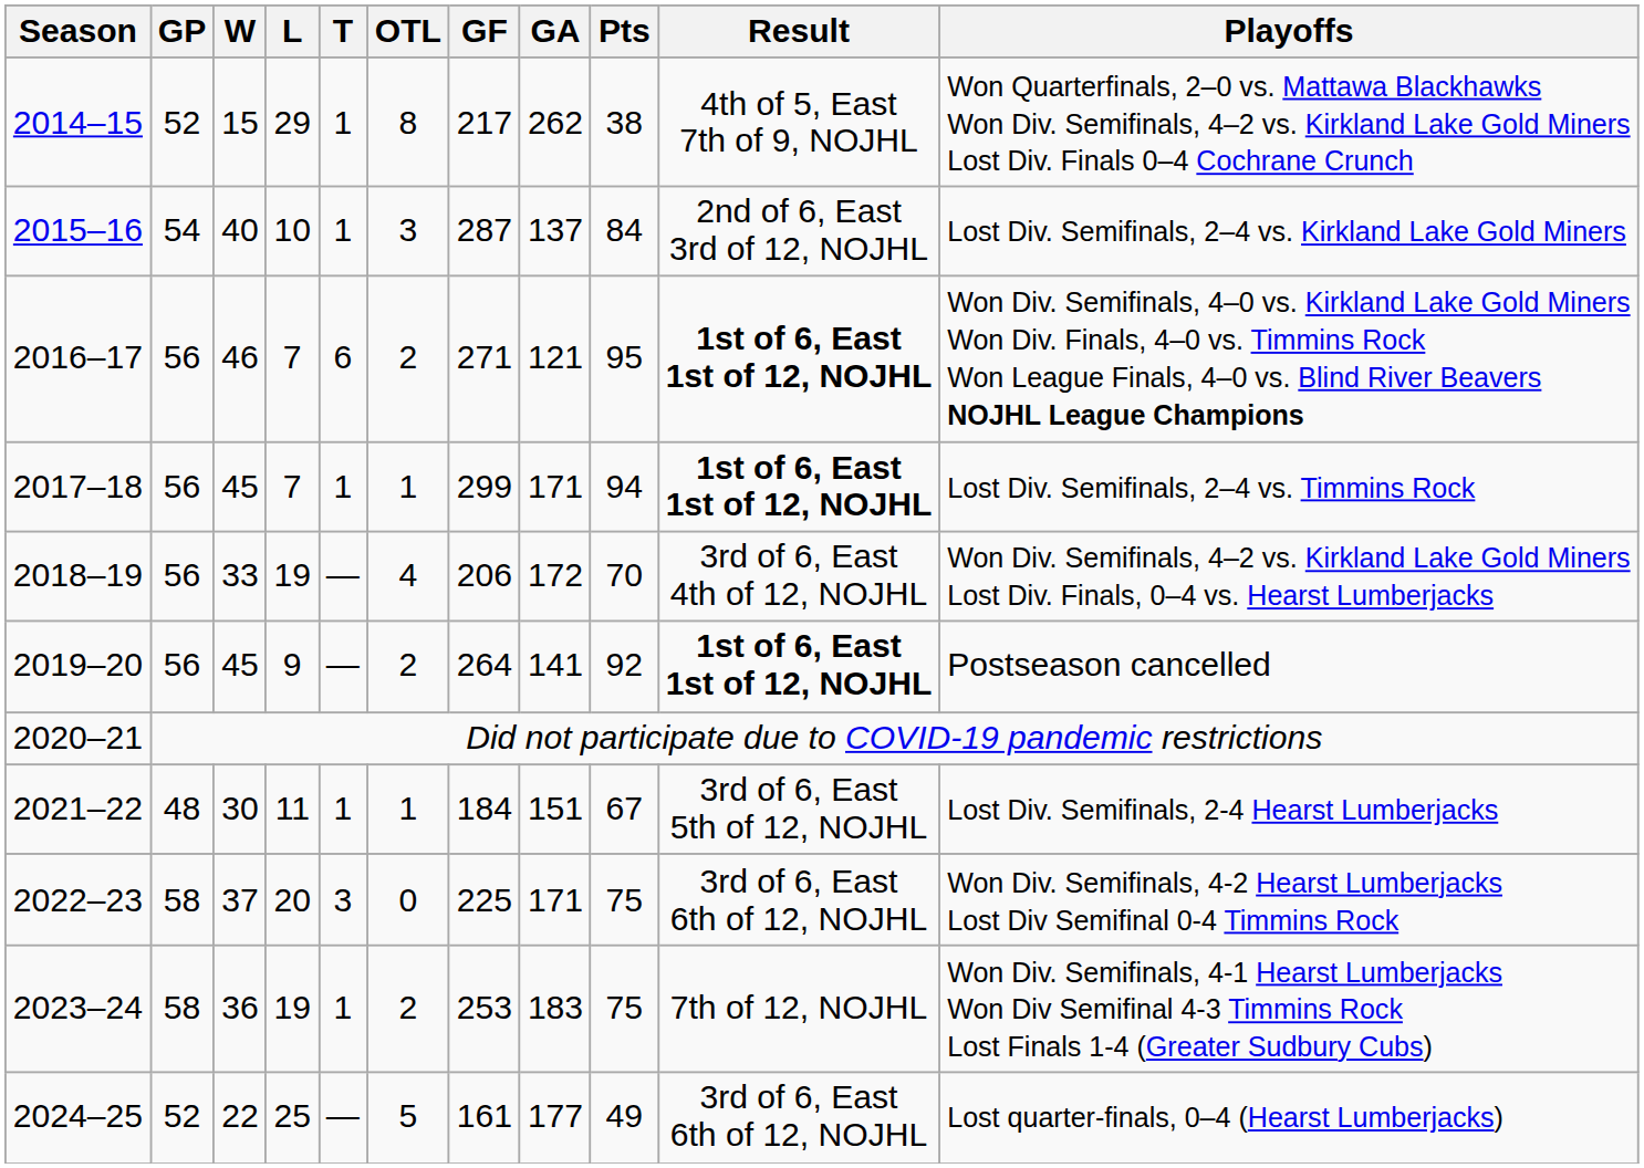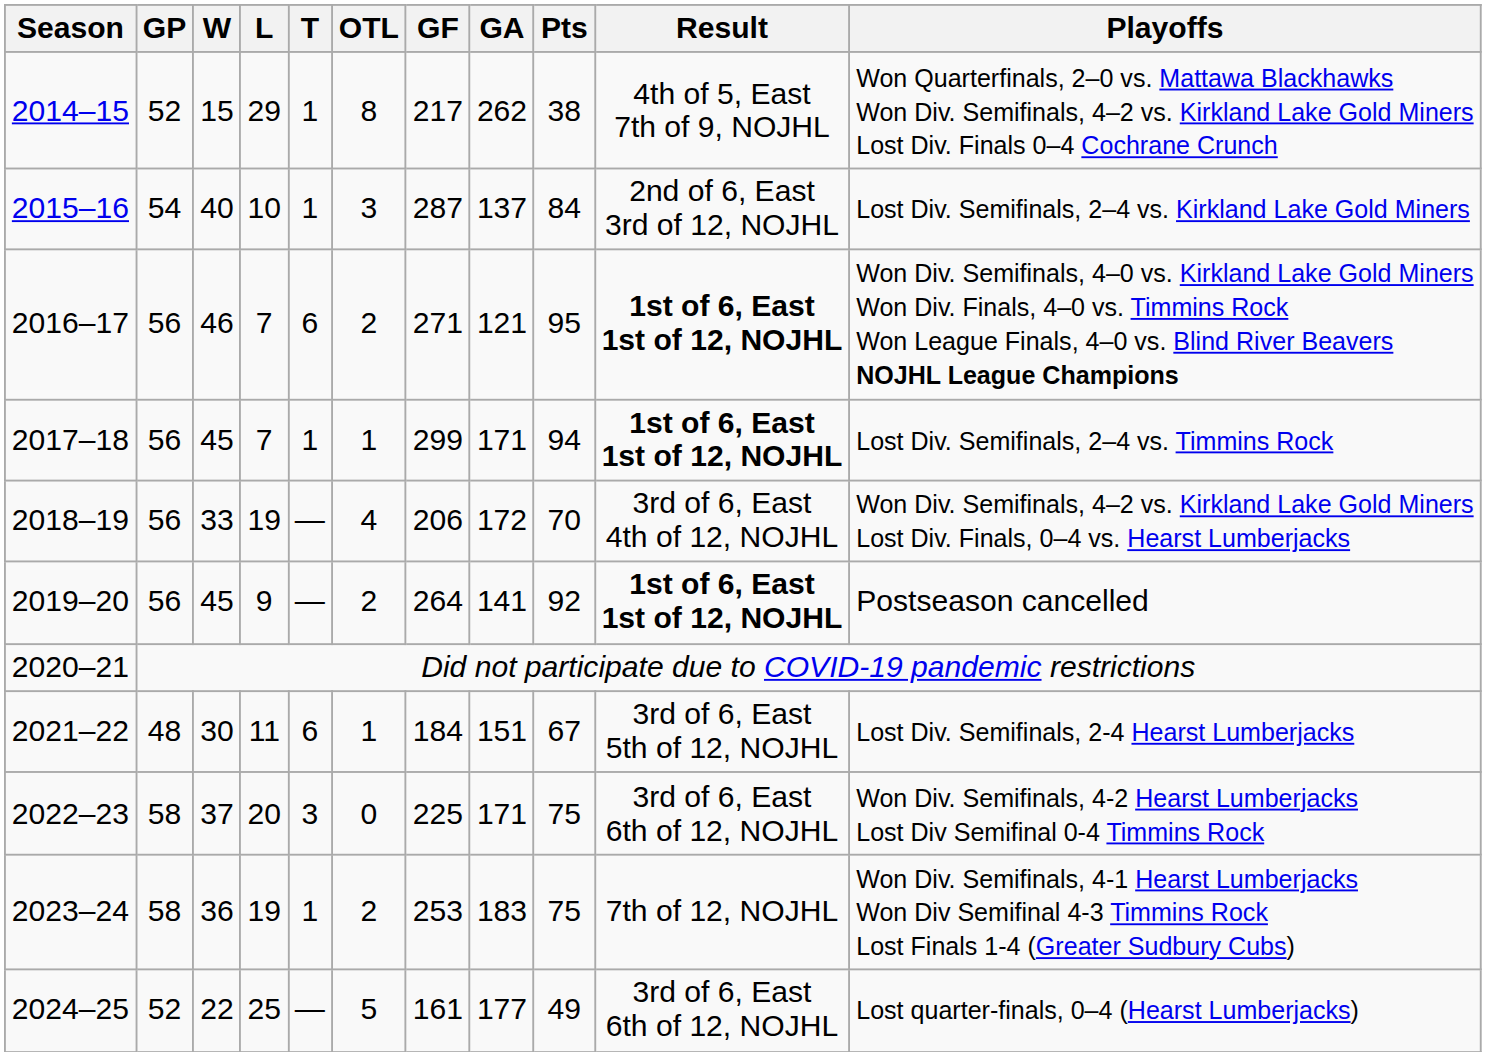2021–22 | T: 1 -> 6
